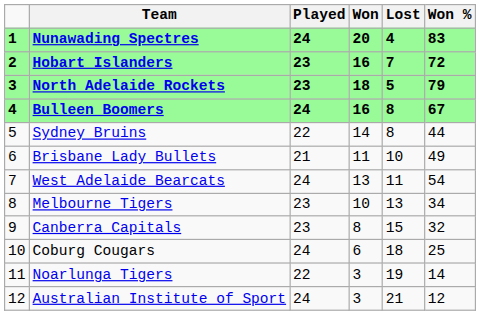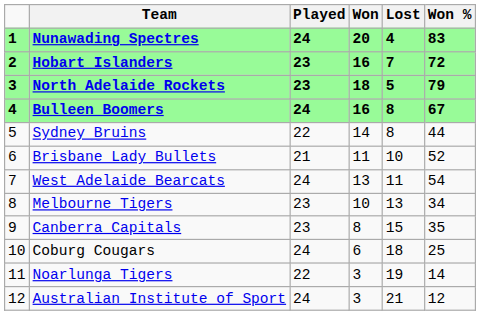Brisbane Lady Bullets | Won %: 49 -> 52
Canberra Capitals | Won %: 32 -> 35
